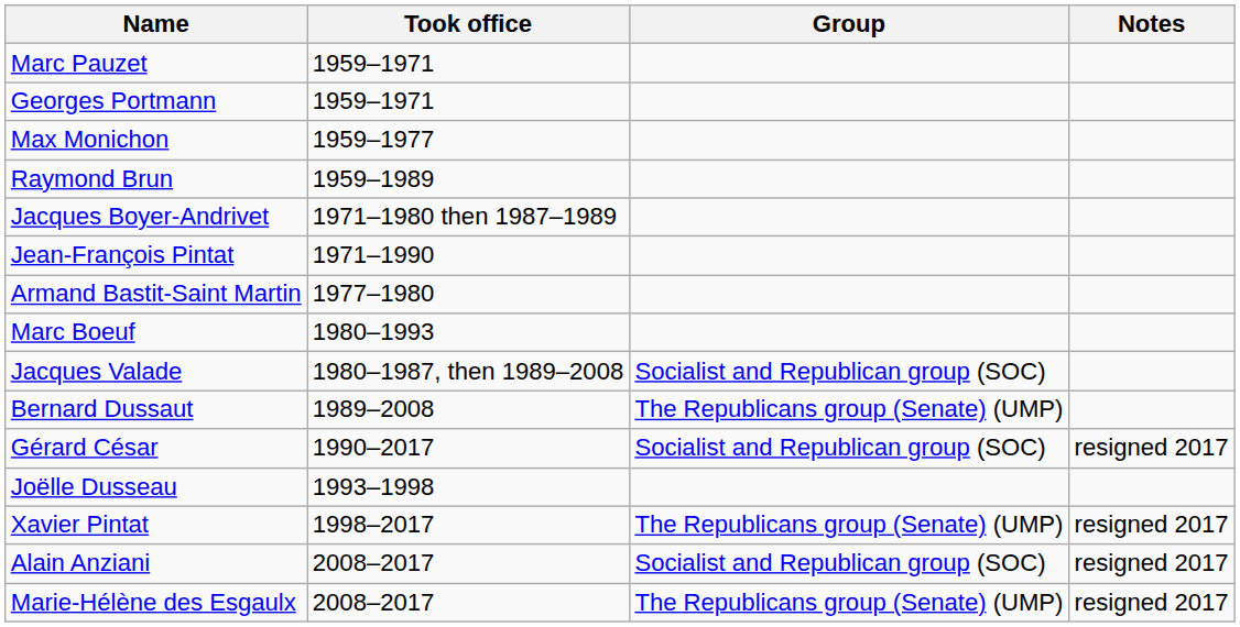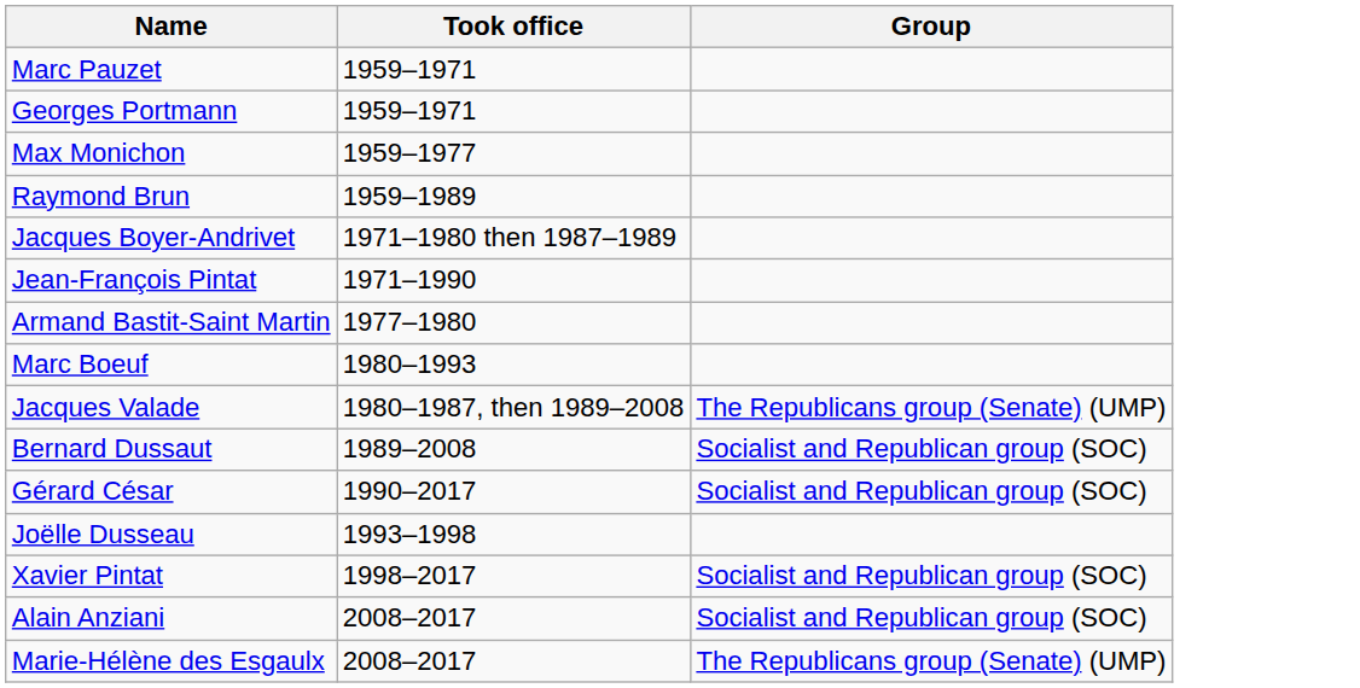- column: Notes | resigned 2017 | resigned 2017 | resigned 2017 | resigned 2017
Jacques Valade | Group: Socialist and Republican group (SOC) -> The Republicans group (Senate) (UMP)
Bernard Dussaut | Group: The Republicans group (Senate) (UMP) -> Socialist and Republican group (SOC)
Xavier Pintat | Group: The Republicans group (Senate) (UMP) -> Socialist and Republican group (SOC)
